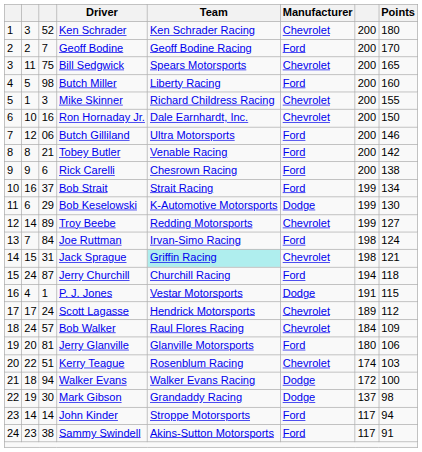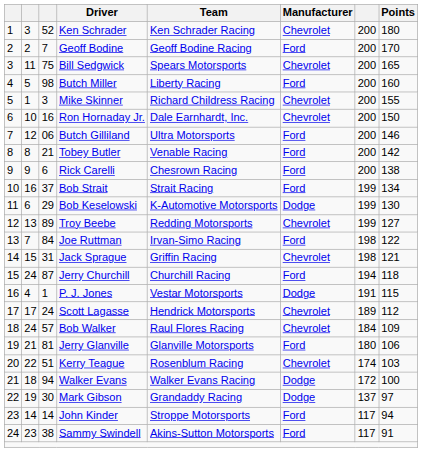Troy Beebe | column 2: 14 -> 13
Joe Ruttman | Points: 124 -> 122
Jack Sprague | Team: paleturquoise background -> no background
Jerry Glanville | column 2: 20 -> 21
Mark Gibson | Points: 98 -> 97
